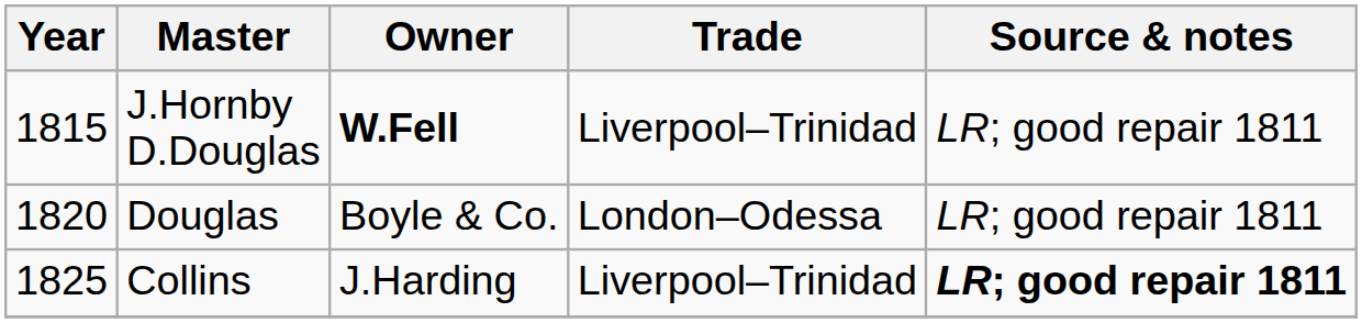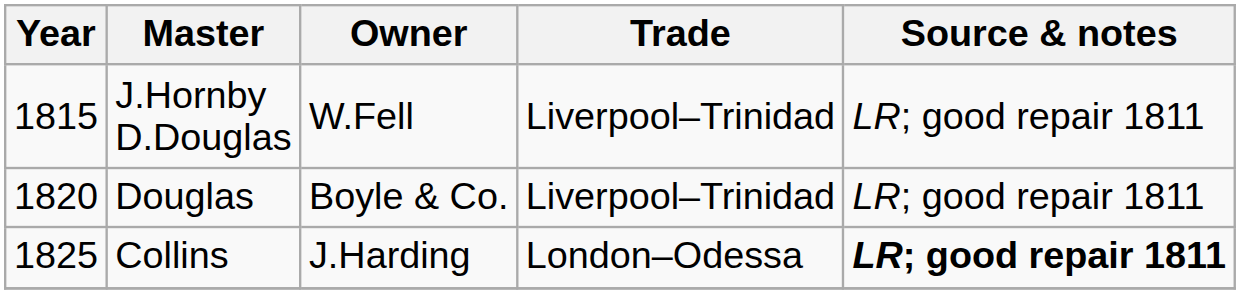J.Hornby D.Douglas | Owner: bold -> normal
Douglas | Trade: London–Odessa -> Liverpool–Trinidad
Collins | Trade: Liverpool–Trinidad -> London–Odessa
